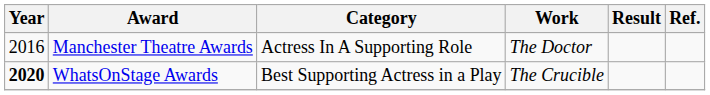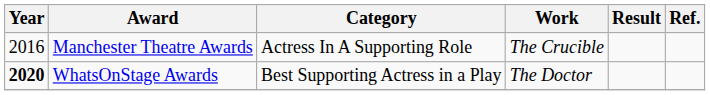Manchester Theatre Awards | Work: The Doctor -> The Crucible
WhatsOnStage Awards | Work: The Crucible -> The Doctor
